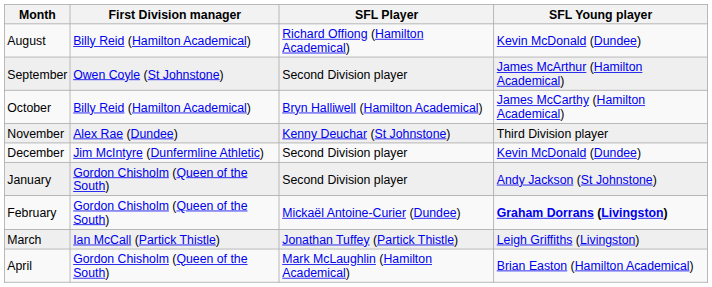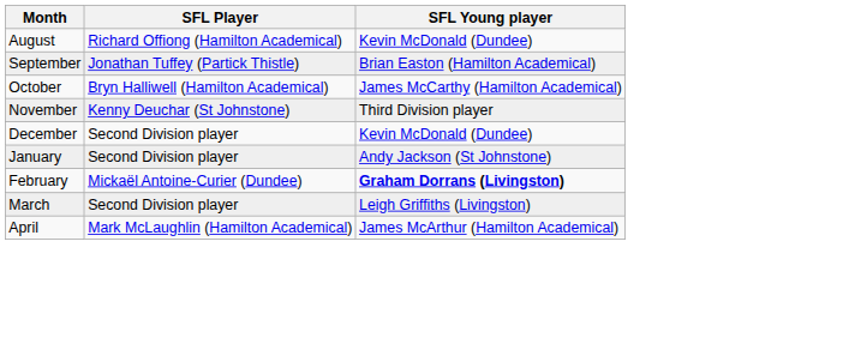- column: First Division manager | Billy Reid (Hamilton Academical) | Owen Coyle (St Johnstone) | Billy Reid (Hamilton Academical) | Alex Rae (Dundee) | Jim McIntyre (Dunfermline Athletic) | Gordon Chisholm (Queen of the South) | Gordon Chisholm (Queen of the South) | Ian McCall (Partick Thistle) | Gordon Chisholm (Queen of the South)
September | SFL Player: Second Division player -> Jonathan Tuffey (Partick Thistle)
September | SFL Young player: James McArthur (Hamilton Academical) -> Brian Easton (Hamilton Academical)
March | SFL Player: Jonathan Tuffey (Partick Thistle) -> Second Division player
April | SFL Young player: Brian Easton (Hamilton Academical) -> James McArthur (Hamilton Academical)
